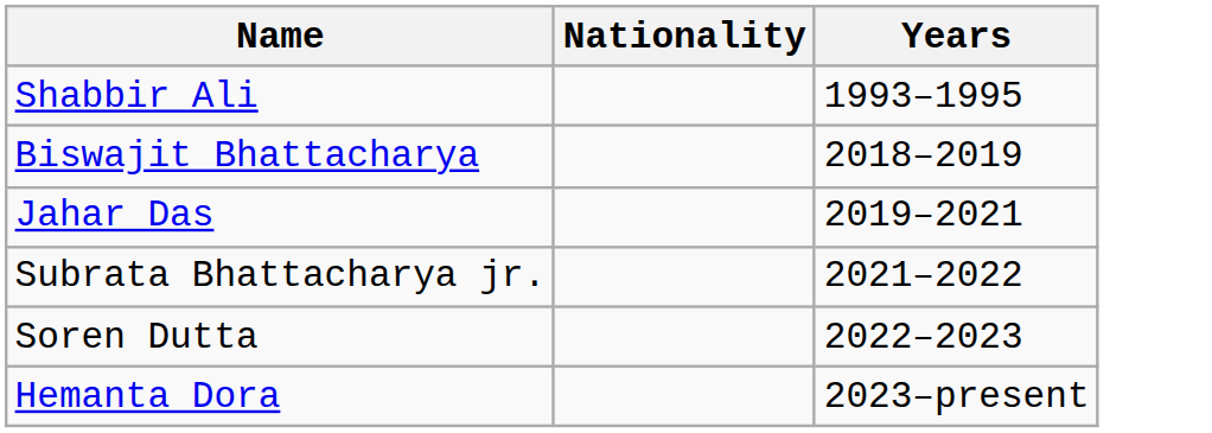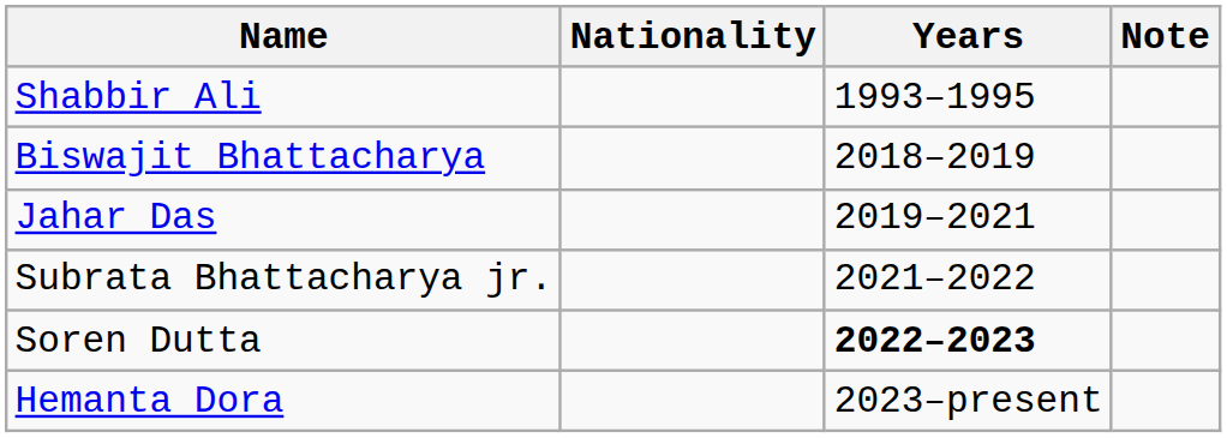+ column: Note
Soren Dutta | Years: normal -> bold
